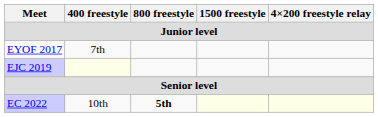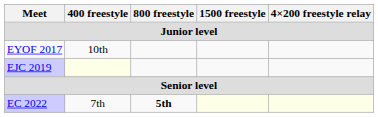EYOF 2017 | 400 freestyle: 7th -> 10th
EC 2022 | 400 freestyle: 10th -> 7th
